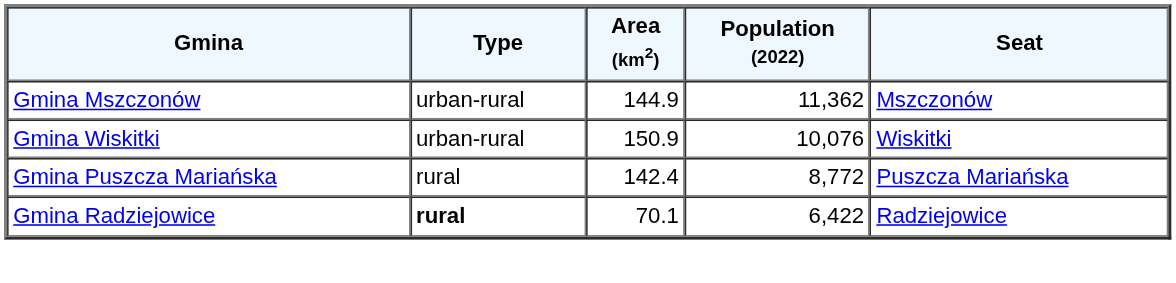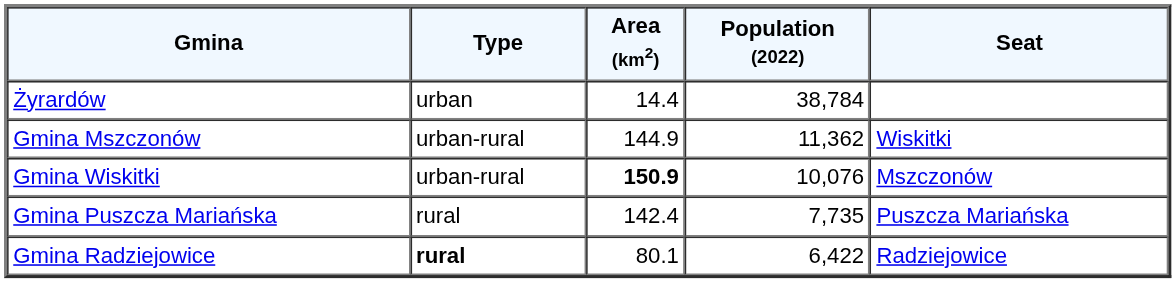+ row: Żyrardów | urban | 14.4 | 38,784
Gmina Mszczonów | Seat: Mszczonów -> Wiskitki
Gmina Wiskitki | Area (km2): normal -> bold
Gmina Wiskitki | Seat: Wiskitki -> Mszczonów
Gmina Puszcza Mariańska | Population (2022): 8,772 -> 7,735
Gmina Radziejowice | Area (km2): 70.1 -> 80.1
